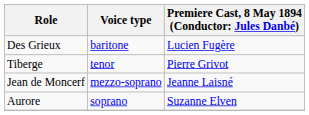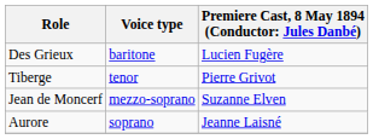Jean de Moncerf | column 3: Jeanne Laisné -> Suzanne Elven
Aurore | column 3: Suzanne Elven -> Jeanne Laisné
